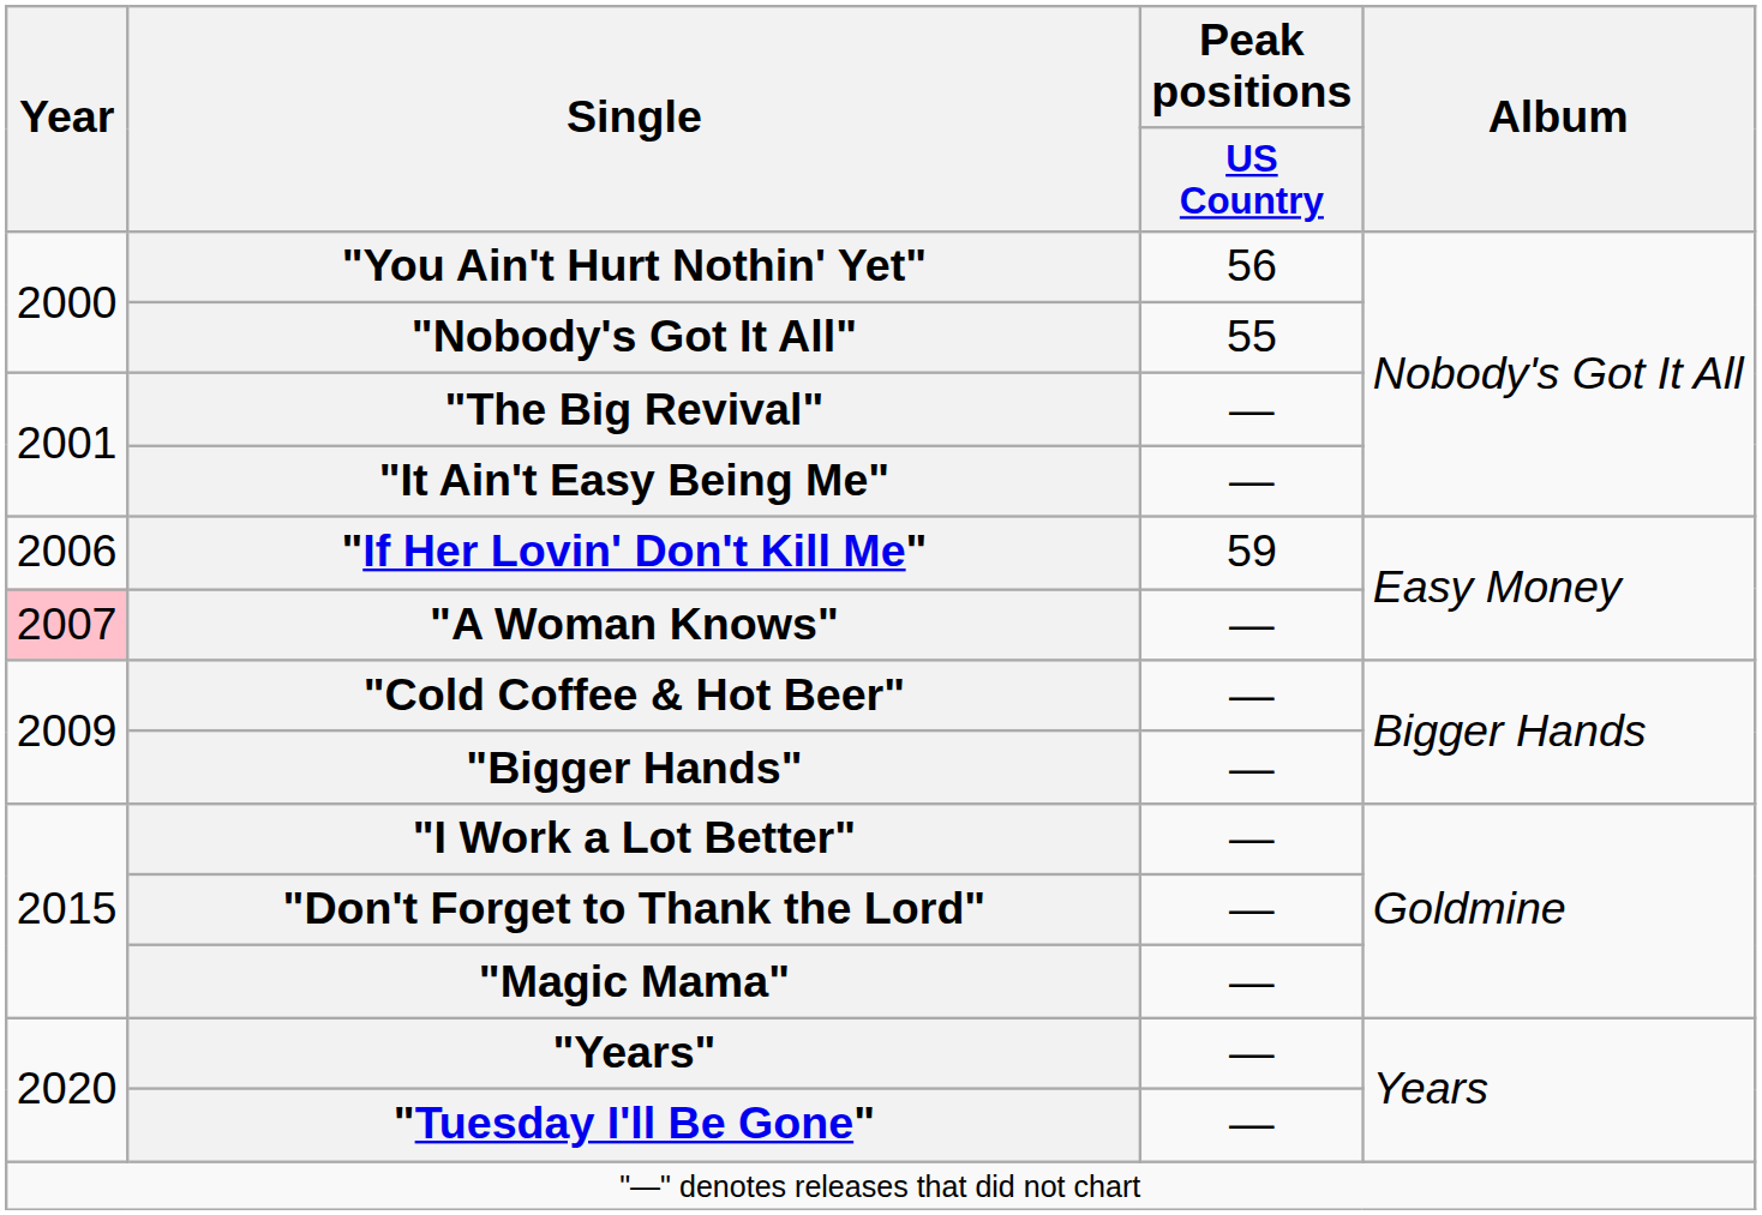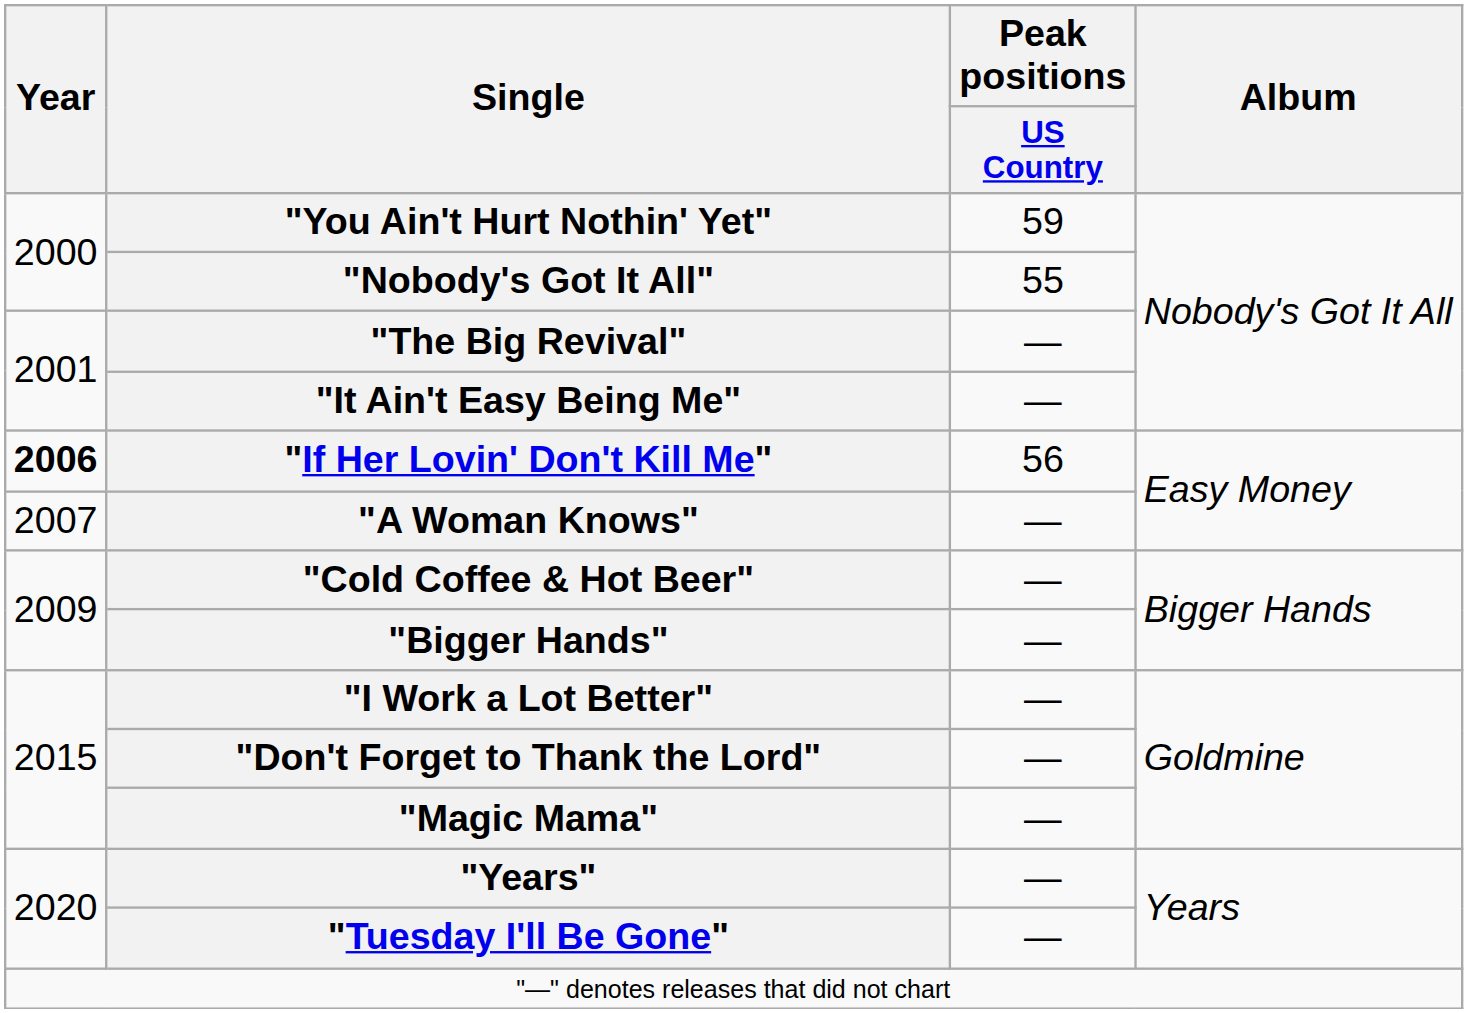"You Ain't Hurt Nothin' Yet" | Peak positions / US Country: 56 -> 59
"If Her Lovin' Don't Kill Me" | Year: normal -> bold
"If Her Lovin' Don't Kill Me" | Peak positions / US Country: 59 -> 56
"A Woman Knows" | Year: pink background -> no background
